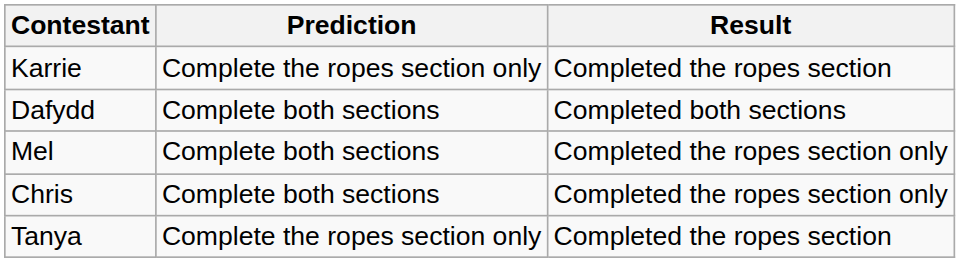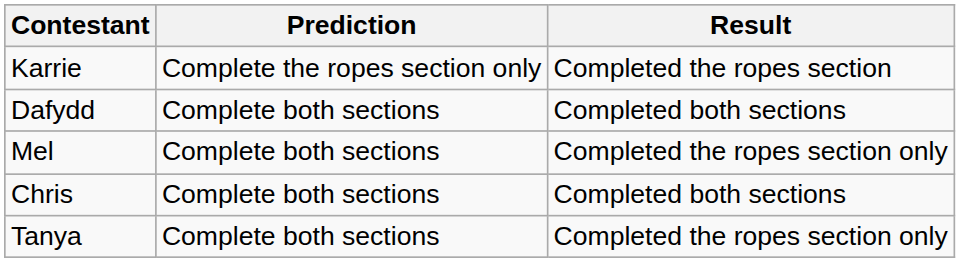Chris | Result: Completed the ropes section only -> Completed both sections
Tanya | Prediction: Complete the ropes section only -> Complete both sections
Tanya | Result: Completed the ropes section -> Completed the ropes section only
